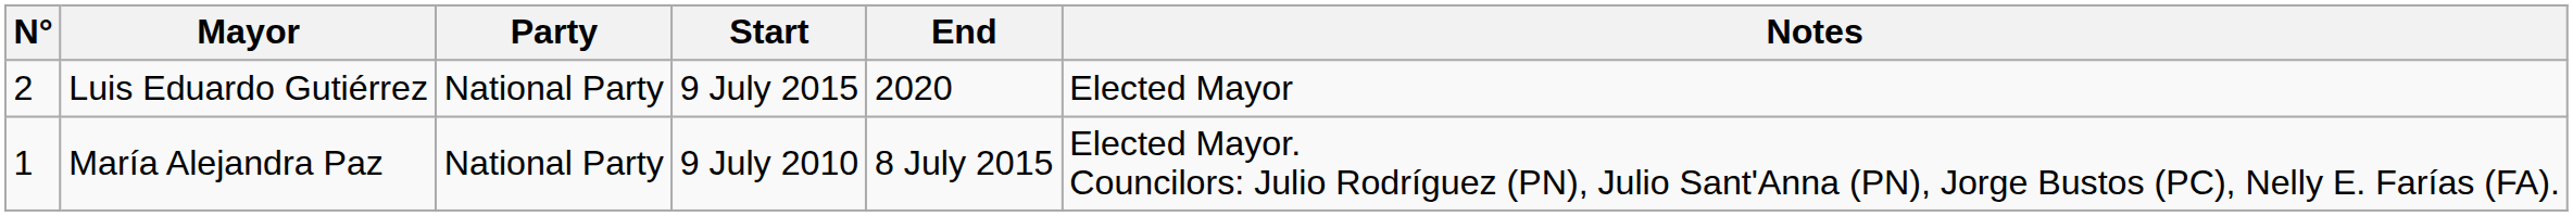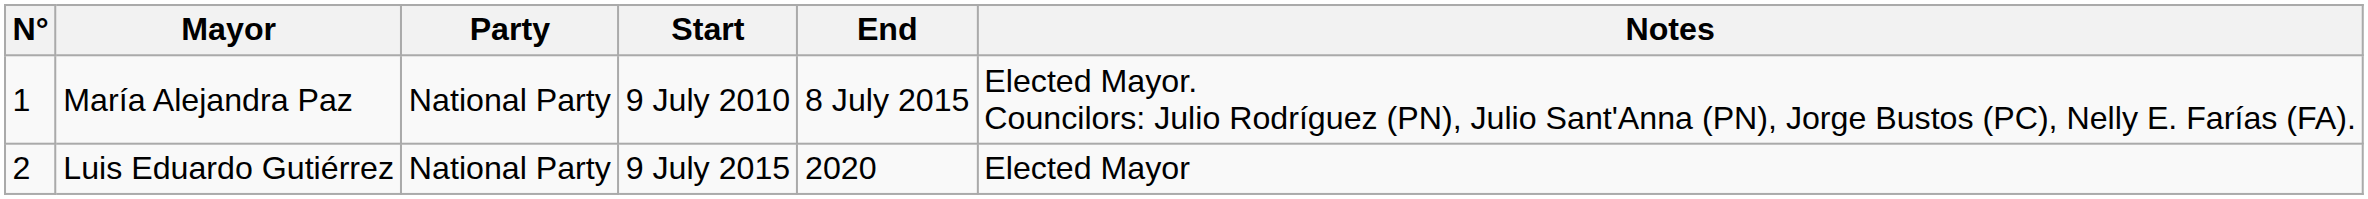rows swapped: María Alejandra Paz <-> Luis Eduardo Gutiérrez
